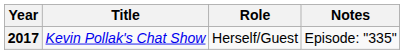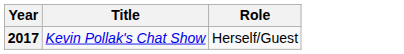- column: Notes | Episode: "335"
